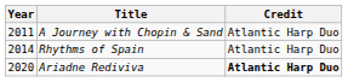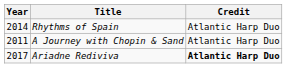rows swapped: A Journey with Chopin & Sand <-> Rhythms of Spain
Ariadne Rediviva | Year: 2020 -> 2017
